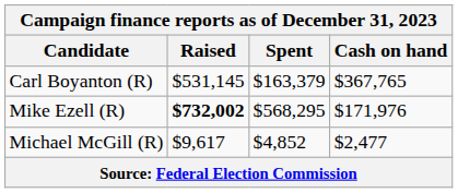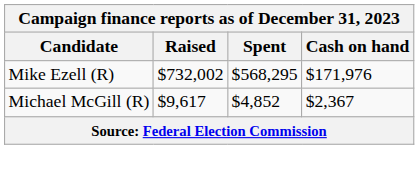- row: Carl Boyanton (R) | $531,145 | $163,379 | $367,765
Mike Ezell (R) | Raised: bold -> normal
Michael McGill (R) | Cash on hand: $2,477 -> $2,367
